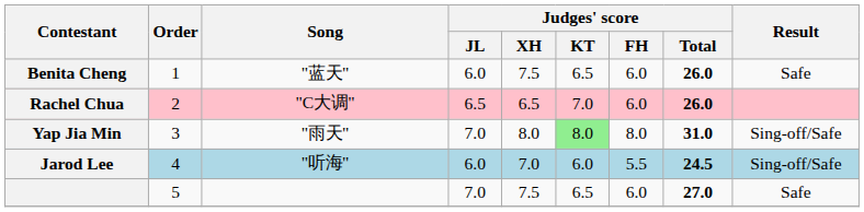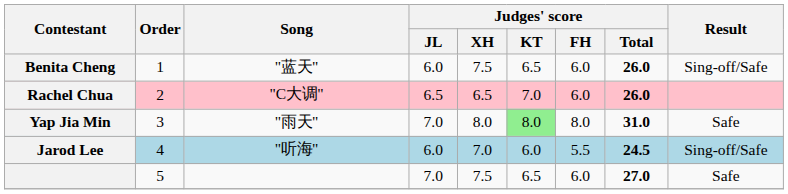Benita Cheng | Result: Safe -> Sing-off/Safe
Yap Jia Min | Result: Sing-off/Safe -> Safe
